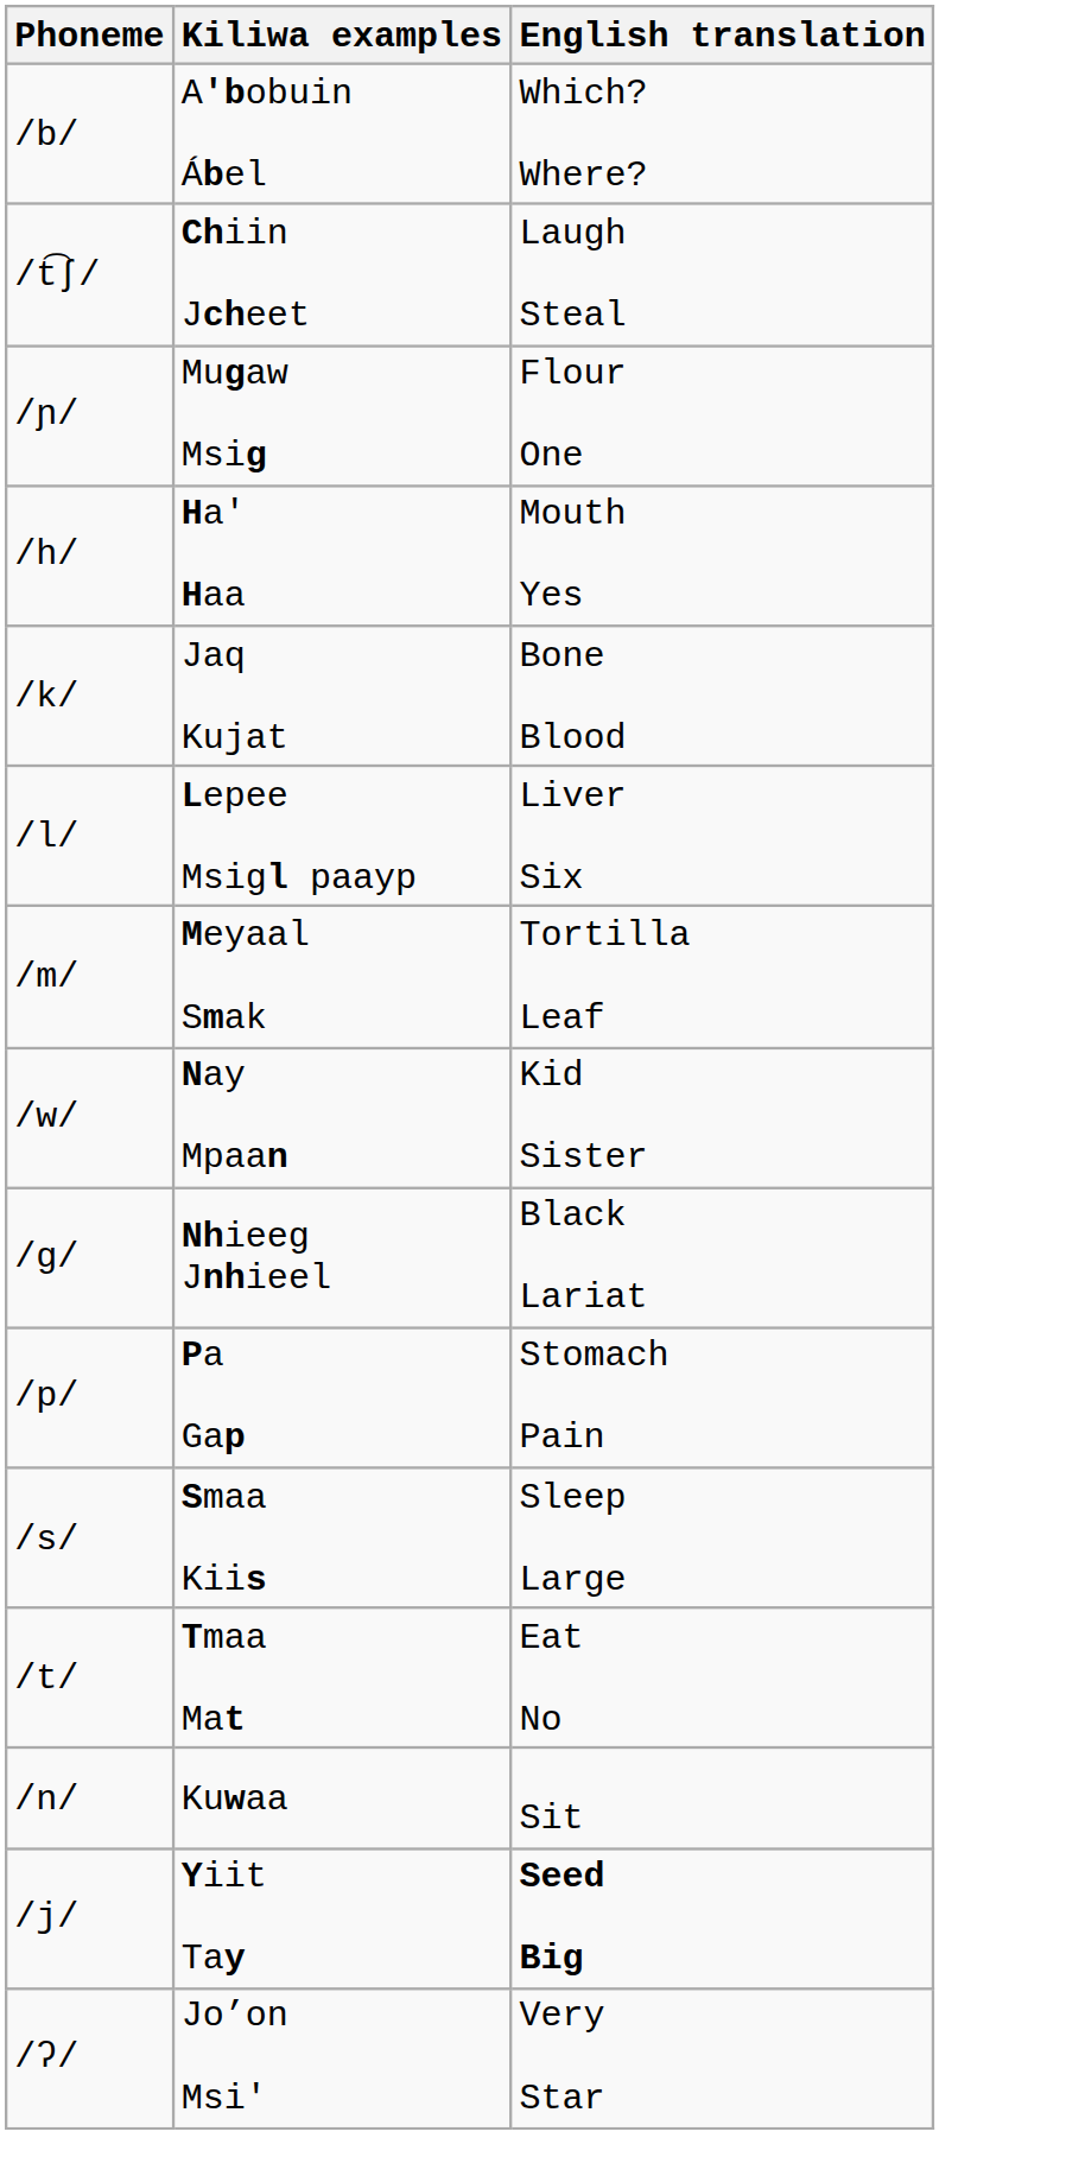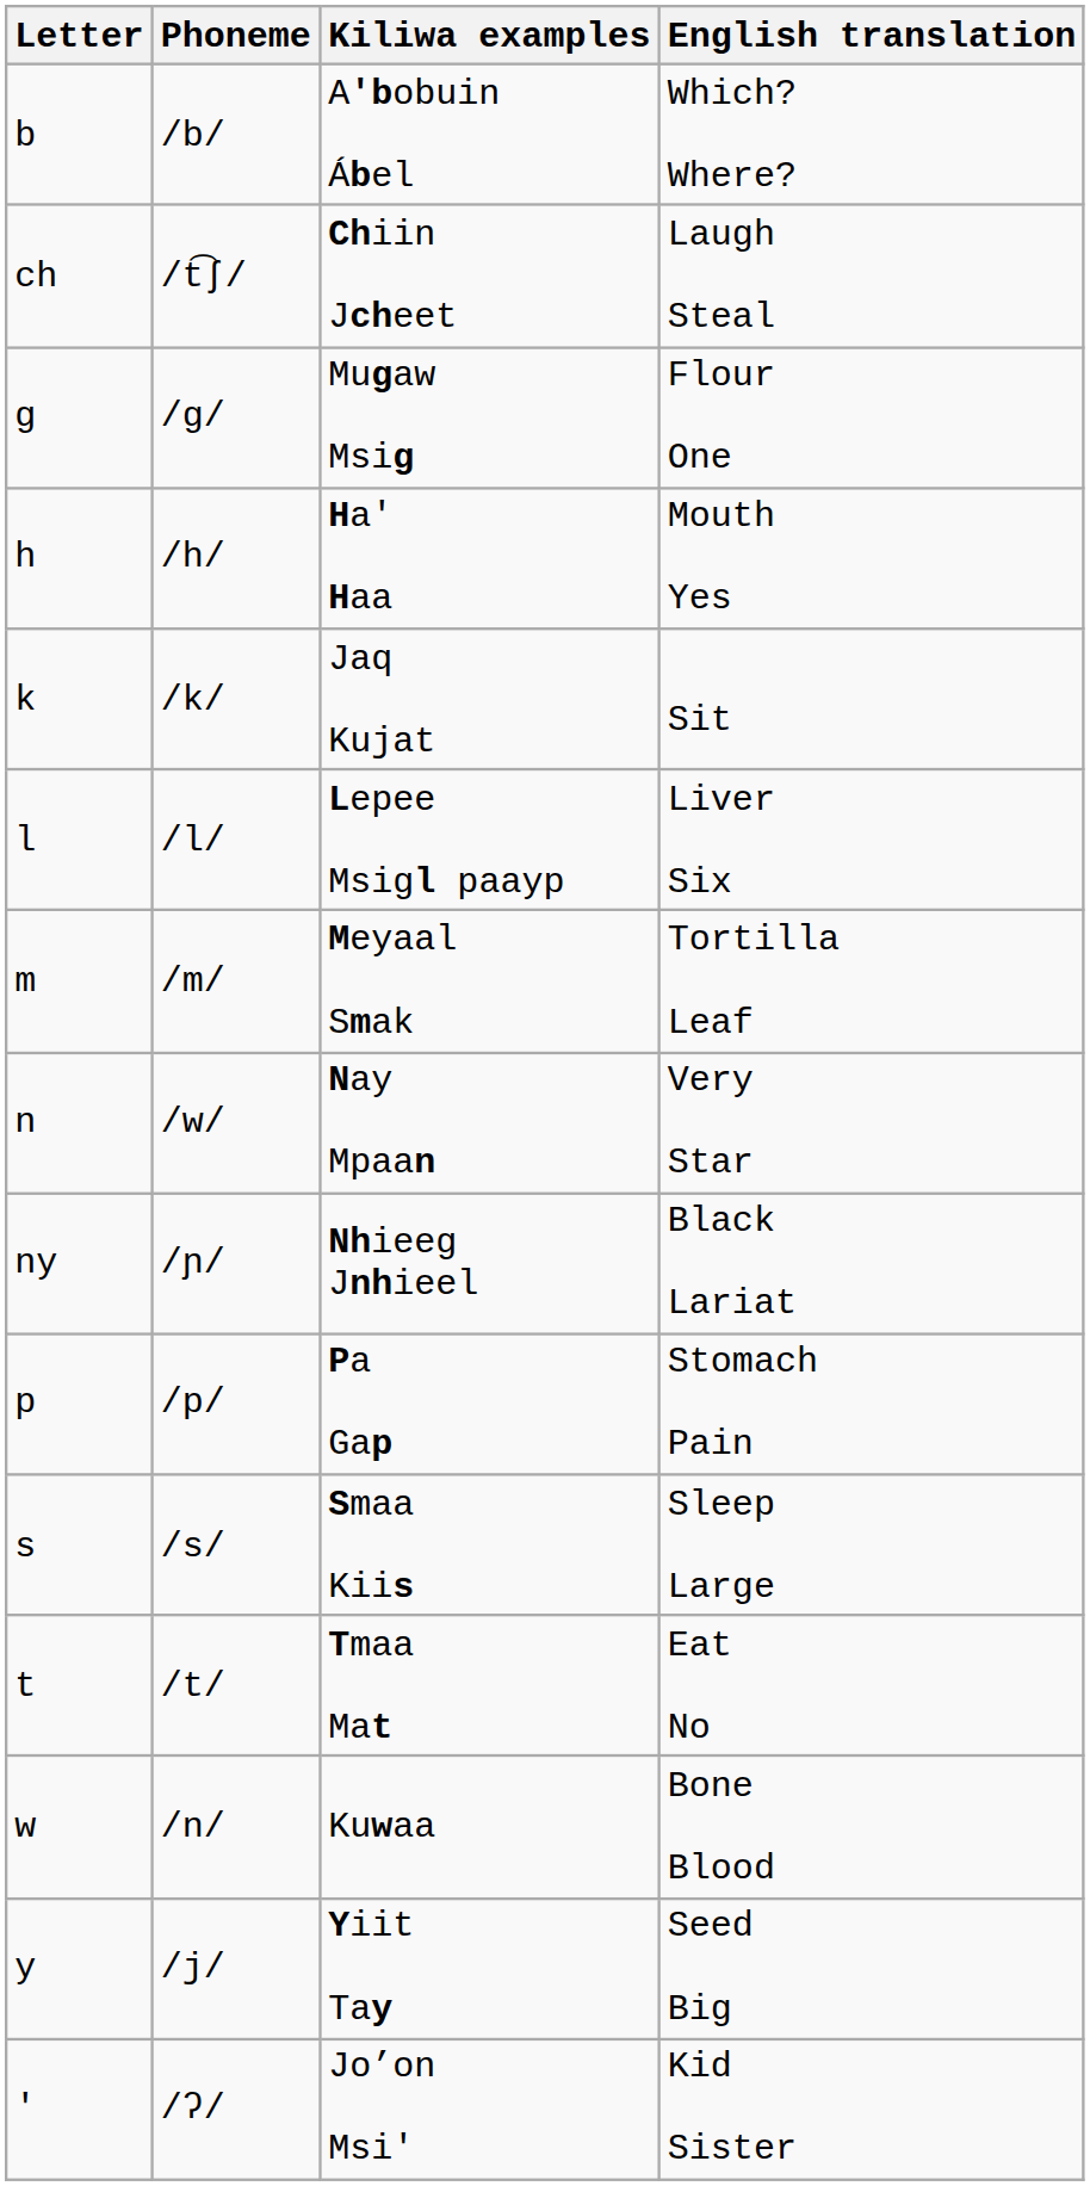+ column: Letter | b | ch | g | h | k | l | m | n | ny | p | s | t | w | y | '
Mugaw Msig | Phoneme: /ɲ/ -> /g/
Jaq Kujat | English translation: Bone Blood -> Sit
Nay Mpaan | English translation: Kid Sister -> Very Star
Nhieeg Jnhieel | Phoneme: /g/ -> /ɲ/
Kuwaa | English translation: Sit -> Bone Blood
Yiit Tay | English translation: bold -> normal
Jo’on Msi' | English translation: Very Star -> Kid Sister
